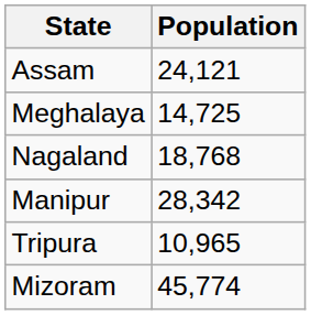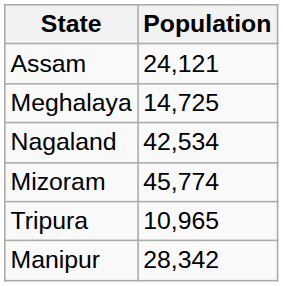Nagaland | Population: 18,768 -> 42,534
rows swapped: Mizoram <-> Manipur
